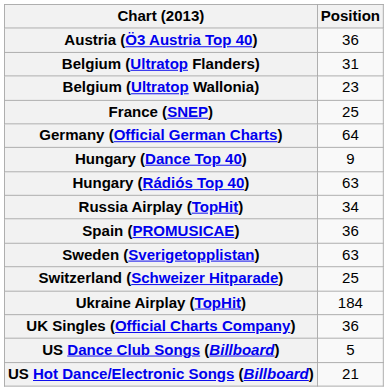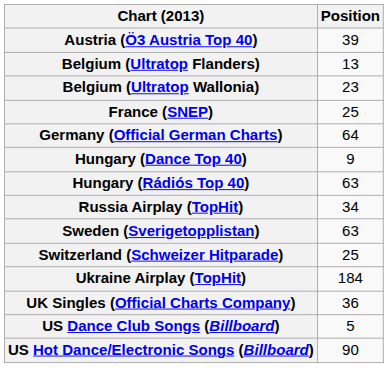Austria (Ö3 Austria Top 40) | Position: 36 -> 39
Belgium (Ultratop Flanders) | Position: 31 -> 13
- row: Spain (PROMUSICAE) | 36
US Hot Dance/Electronic Songs (Billboard) | Position: 21 -> 90
